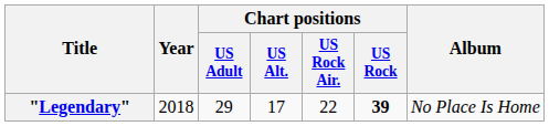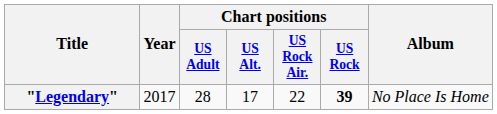"Legendary" | Year: 2018 -> 2017
"Legendary" | Chart positions / US Adult: 29 -> 28
